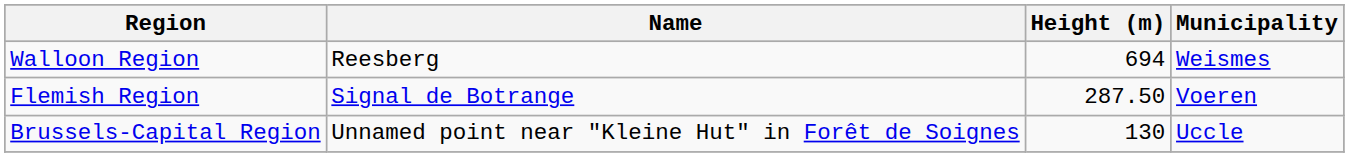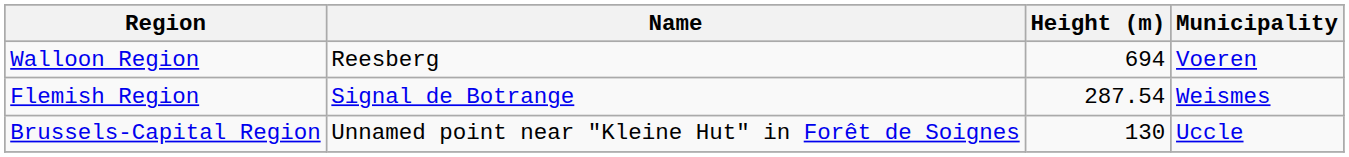Walloon Region | Municipality: Weismes -> Voeren
Flemish Region | Height (m): 287.50 -> 287.54
Flemish Region | Municipality: Voeren -> Weismes
